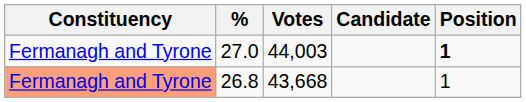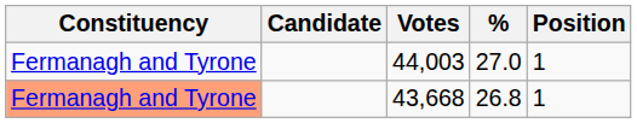columns swapped: Candidate <-> %
44,003 | Position: bold -> normal
